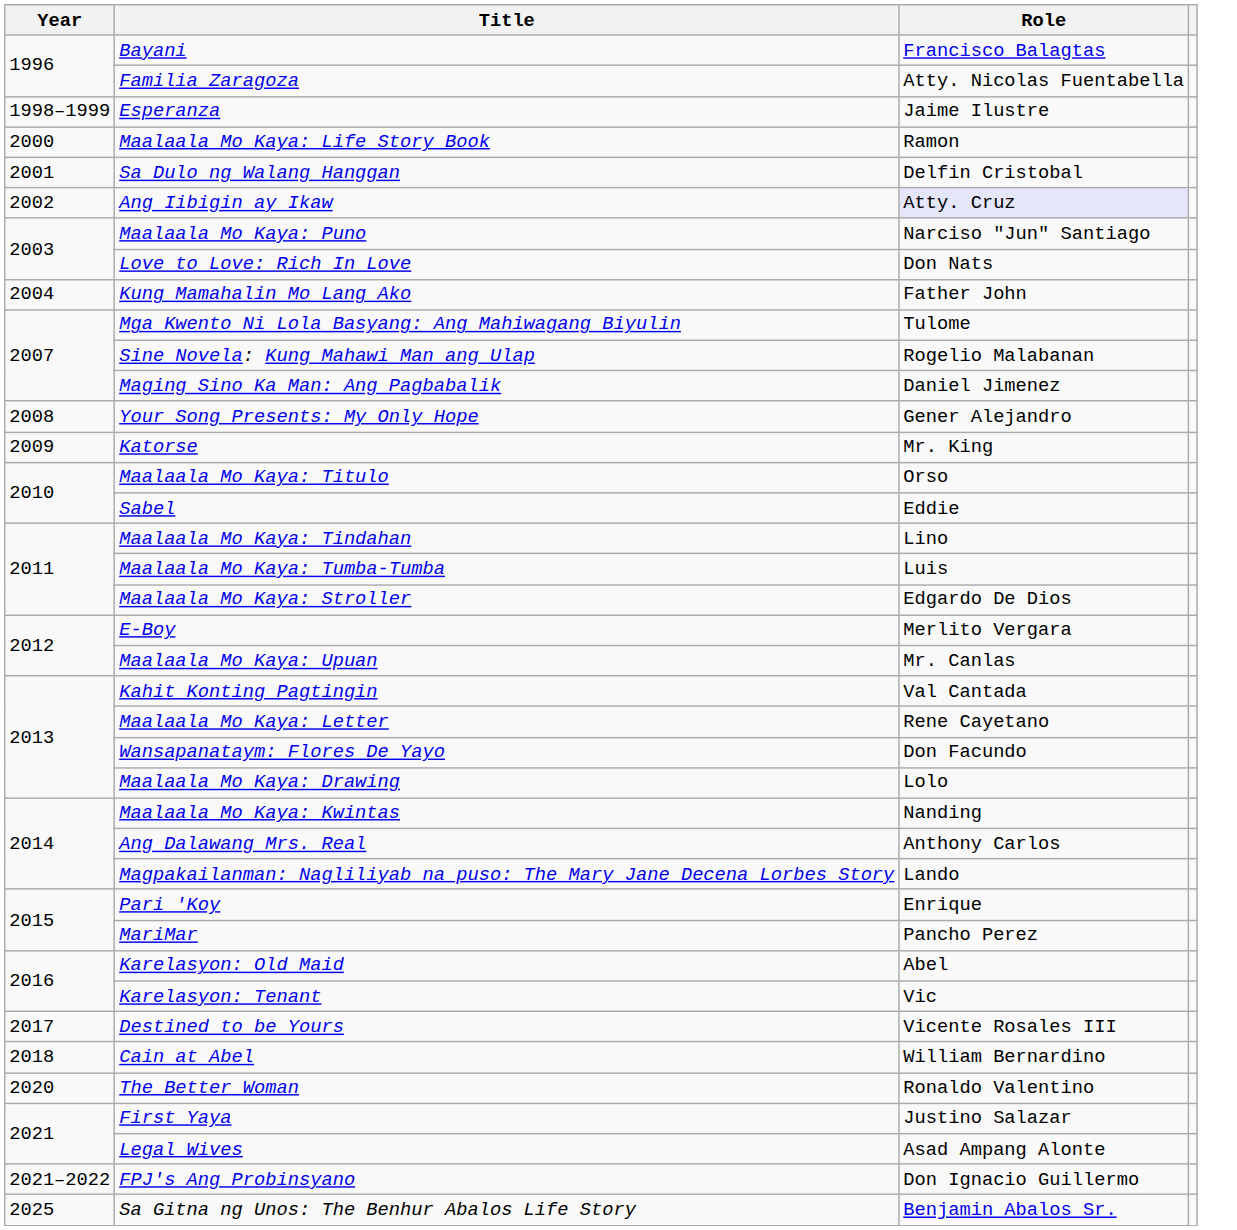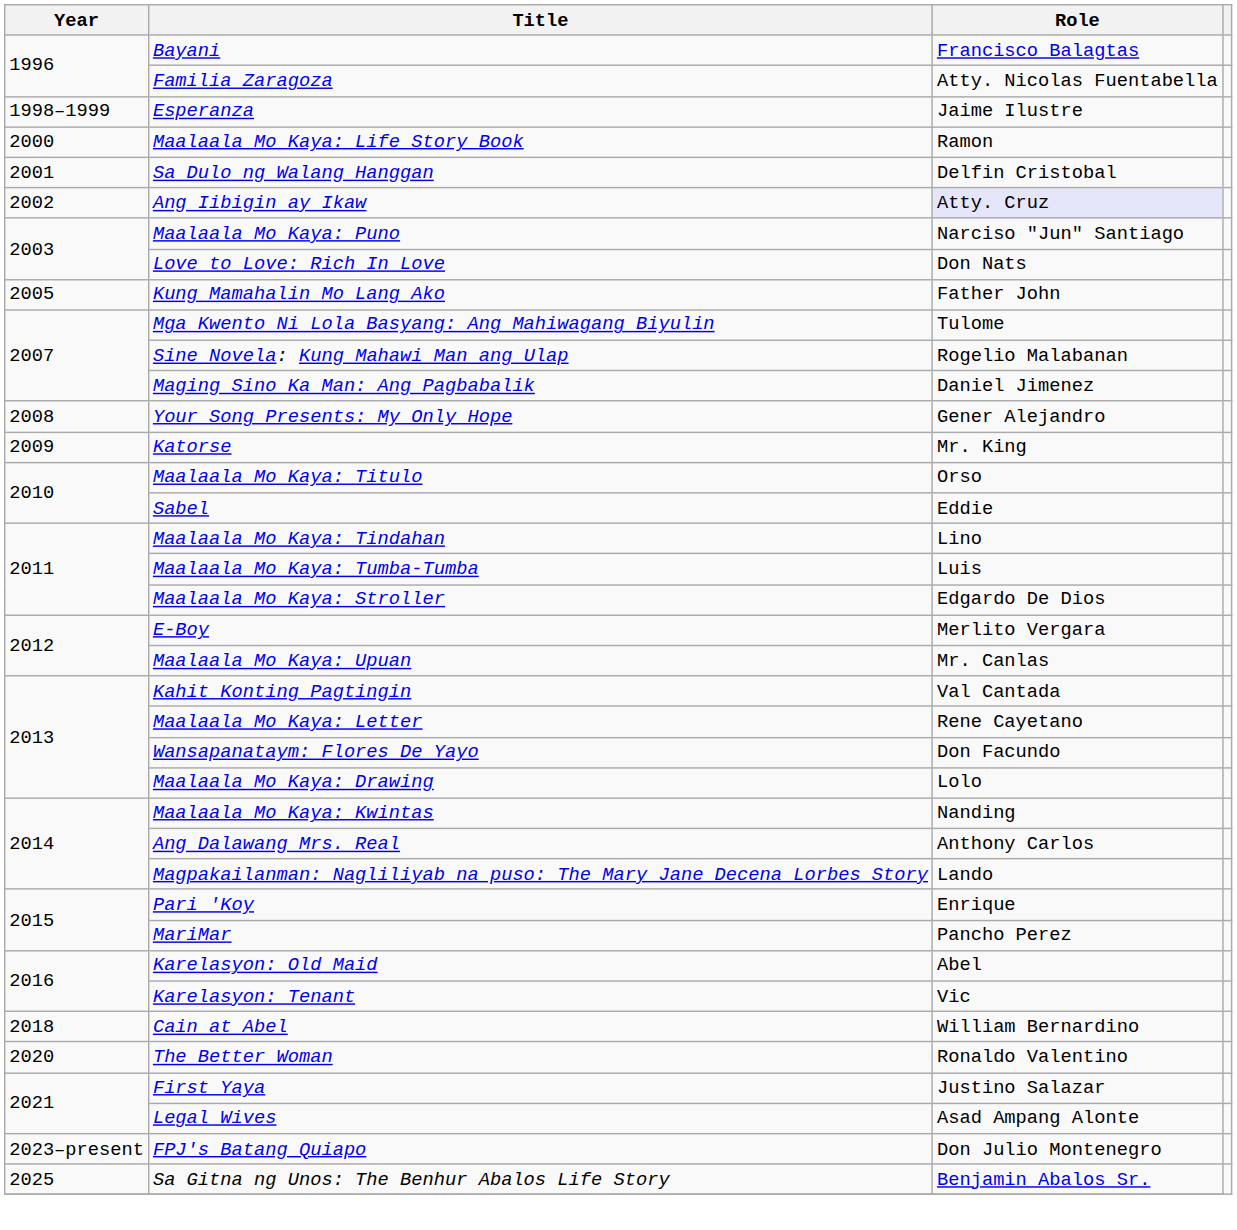Kung Mamahalin Mo Lang Ako | Year: 2004 -> 2005
- row: 2017 | Destined to be Yours | Vicente Rosales III
- row: 2021–2022 | FPJ's Ang Probinsyano | Don Ignacio Guillermo
+ row: 2023–present | FPJ's Batang Quiapo | Don Julio Montenegro
